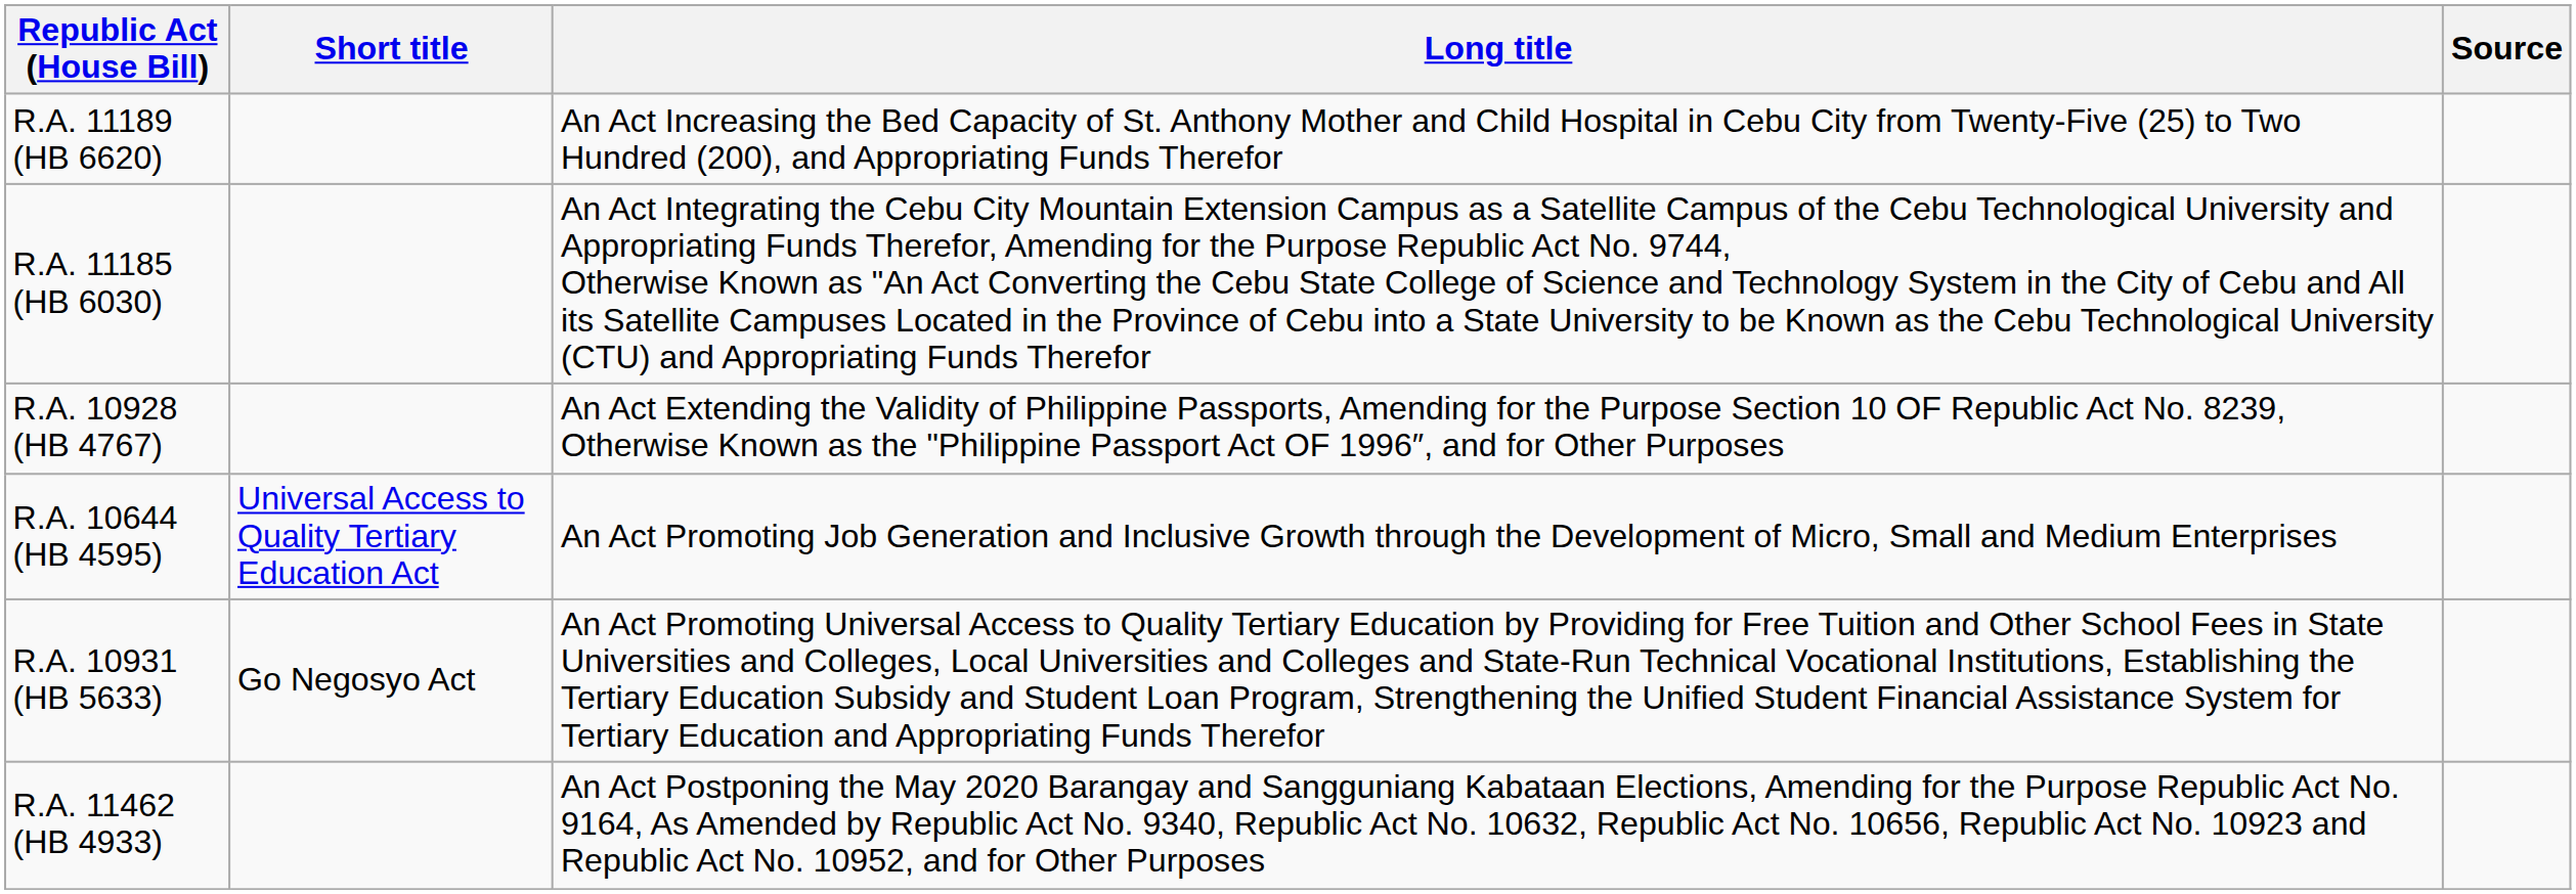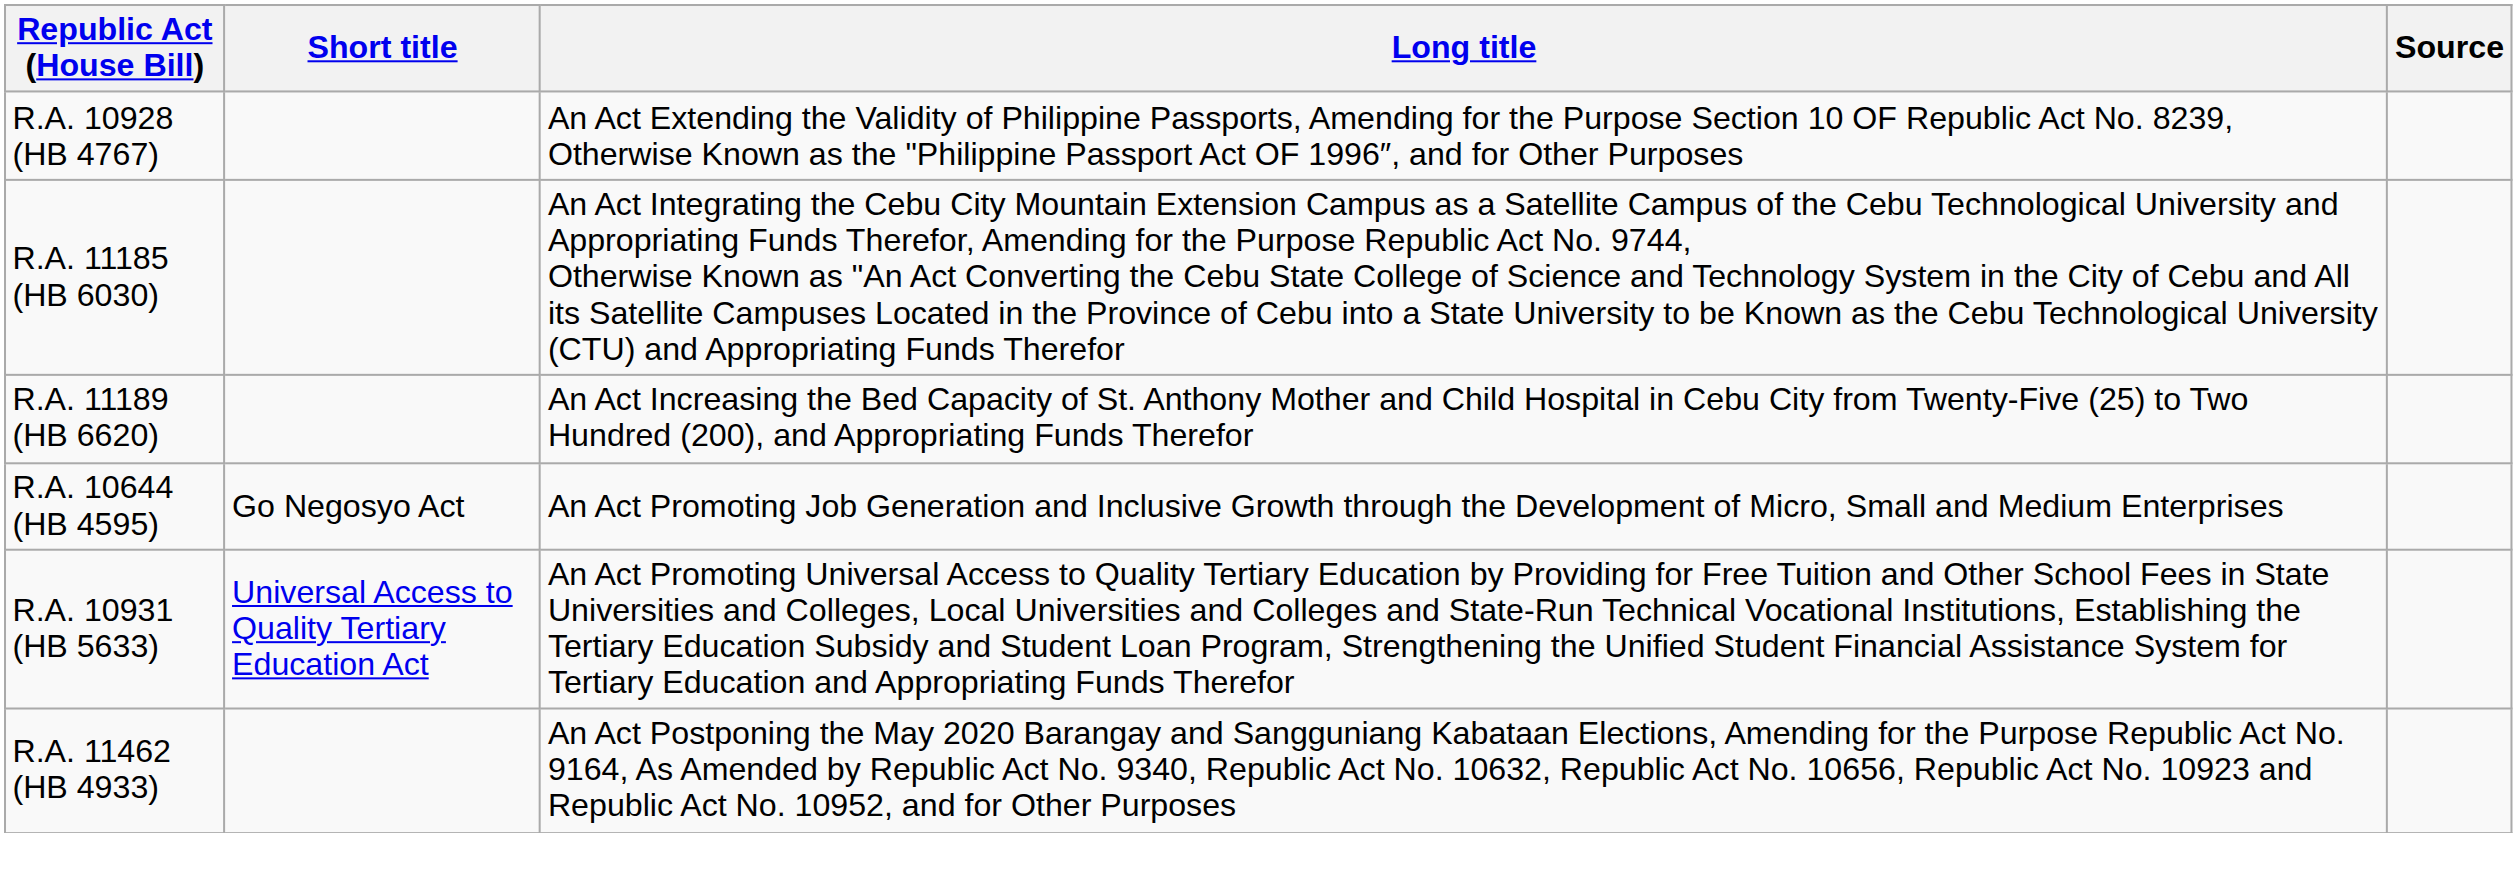rows swapped: R.A. 11189 (HB 6620) <-> R.A. 10928 (HB 4767)
R.A. 10644 (HB 4595) | Short title: Universal Access to Quality Tertiary Education Act -> Go Negosyo Act
R.A. 10931 (HB 5633) | Short title: Go Negosyo Act -> Universal Access to Quality Tertiary Education Act
